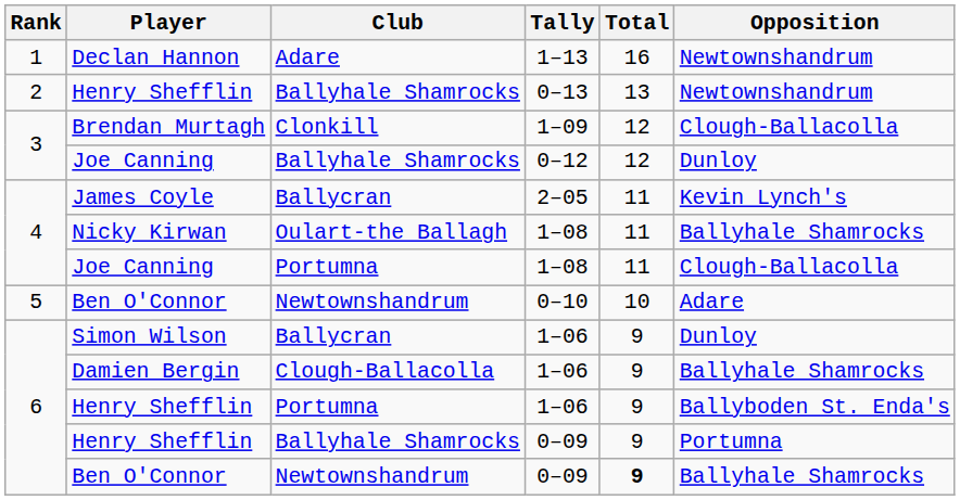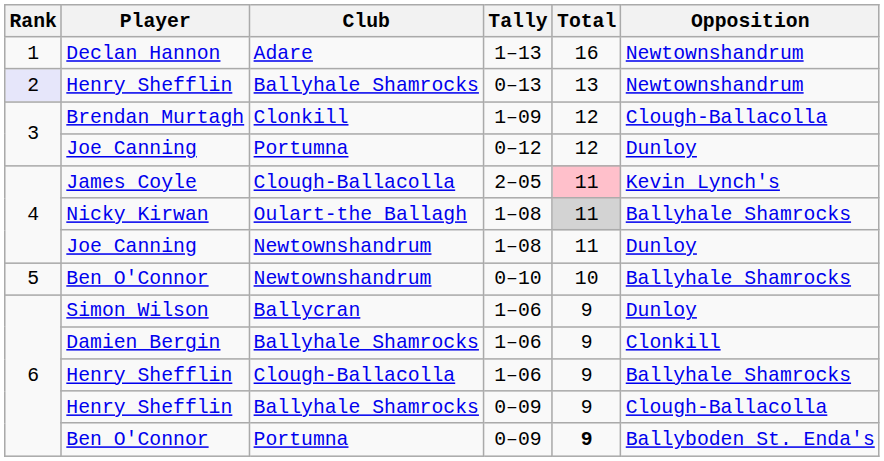Henry Shefflin / 0–13 | Rank: no background -> lavender background
Joe Canning / 0–12 | Club: Ballyhale Shamrocks -> Portumna
James Coyle | Club: Ballycran -> Clough-Ballacolla
James Coyle | Total: no background -> pink background
Nicky Kirwan | Total: no background -> lightgrey background
Joe Canning / 1–08 | Club: Portumna -> Newtownshandrum
Joe Canning / 1–08 | Opposition: Clough-Ballacolla -> Dunloy
Ben O'Connor / 0–10 | Opposition: Adare -> Ballyhale Shamrocks
Damien Bergin | Club: Clough-Ballacolla -> Ballyhale Shamrocks
Damien Bergin | Opposition: Ballyhale Shamrocks -> Clonkill
Henry Shefflin / 1–06 | Club: Portumna -> Clough-Ballacolla
Henry Shefflin / 1–06 | Opposition: Ballyboden St. Enda's -> Ballyhale Shamrocks
Henry Shefflin / 0–09 | Opposition: Portumna -> Clough-Ballacolla
Ben O'Connor / 0–09 | Club: Newtownshandrum -> Portumna
Ben O'Connor / 0–09 | Opposition: Ballyhale Shamrocks -> Ballyboden St. Enda's
